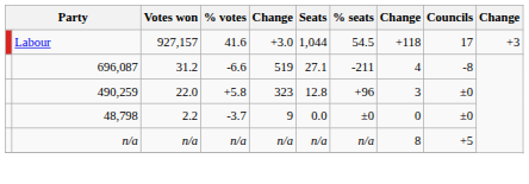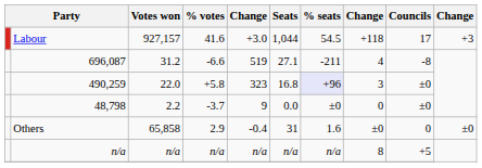490,259 | Seats: 12.8 -> 16.8
490,259 | % seats: no background -> lavender background
+ row: Others | 65,858 | 2.9 | -0.4 | 31 | 1.6 | ±0 | 0 | ±0
